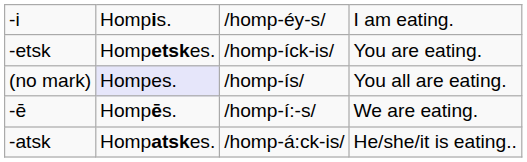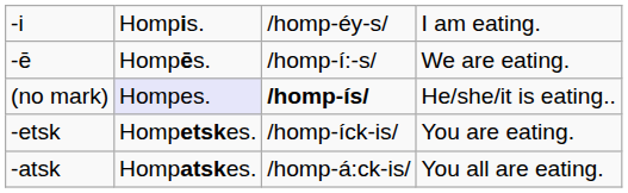rows swapped: -etsk <-> -ē
(no mark) | column 3: normal -> bold
(no mark) | column 4: You all are eating. -> He/she/it is eating..
-atsk | column 4: He/she/it is eating.. -> You all are eating.
